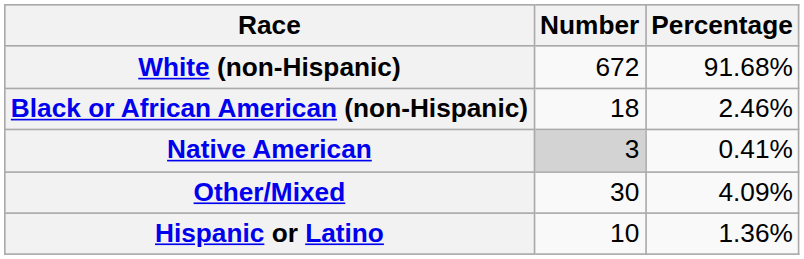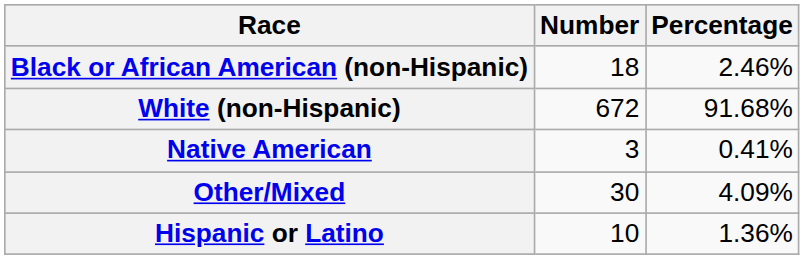rows swapped: White (non-Hispanic) <-> Black or African American (non-Hispanic)
Native American | Number: lightgrey background -> no background
